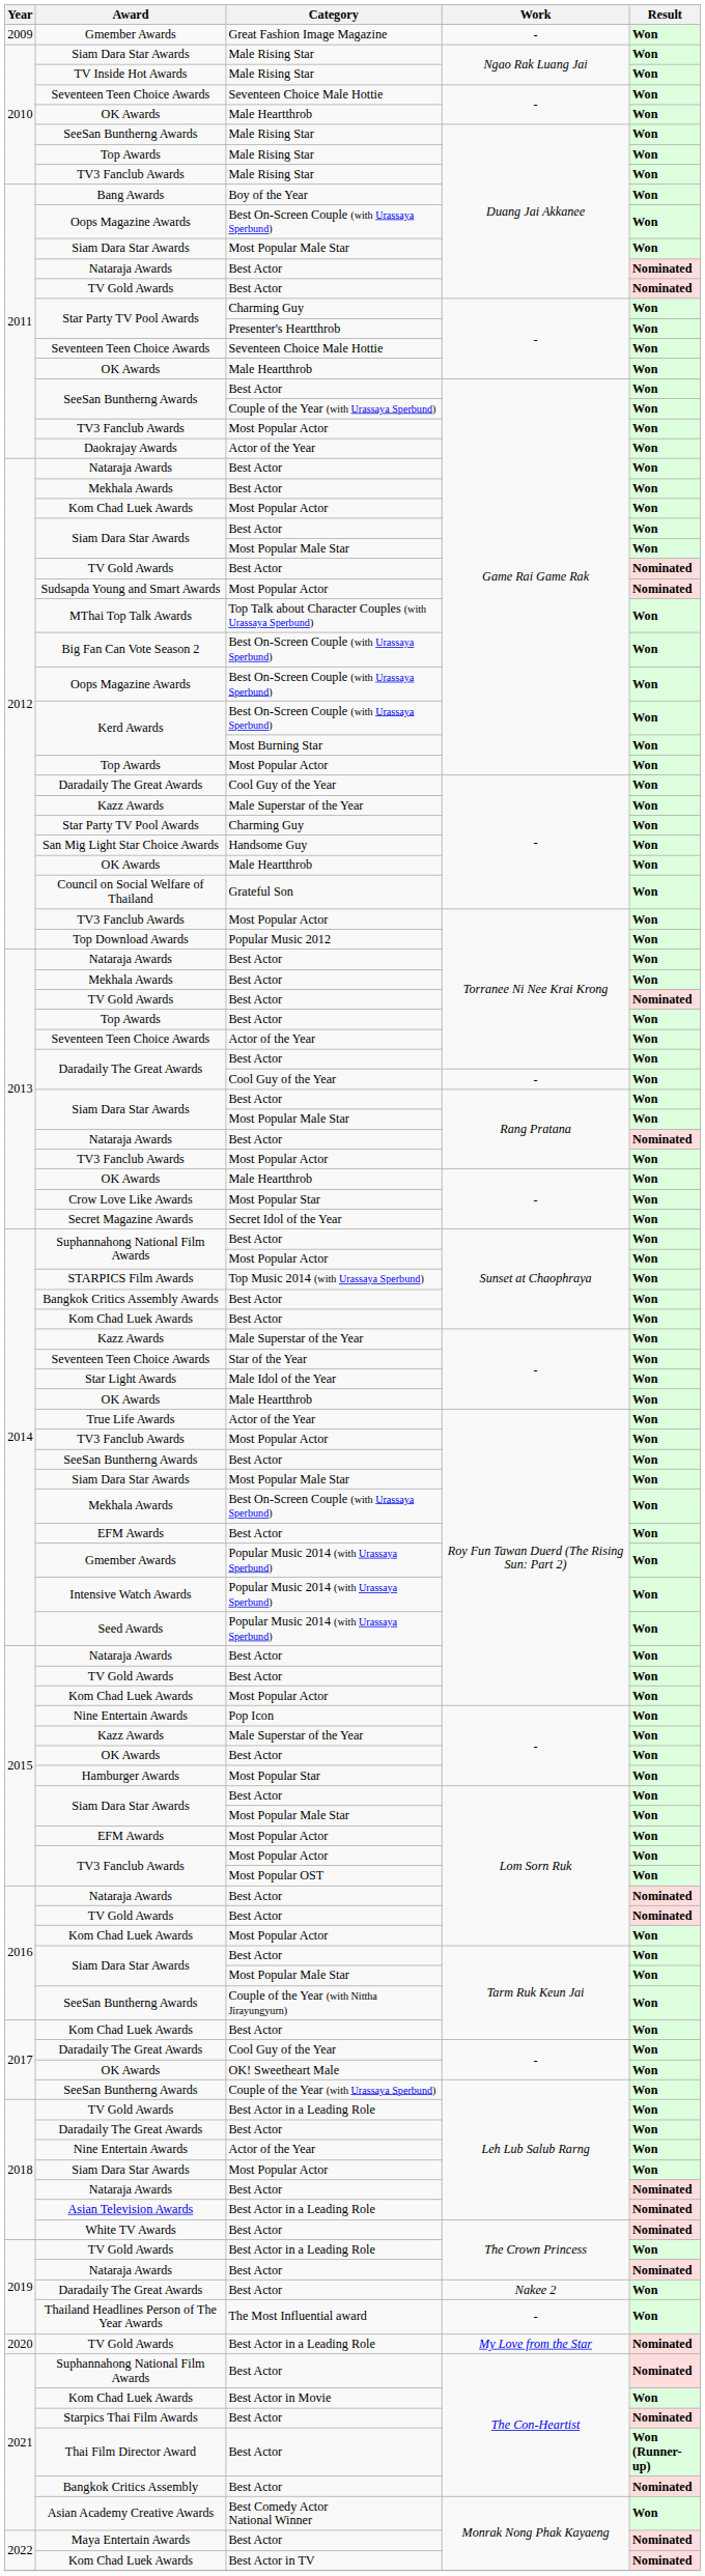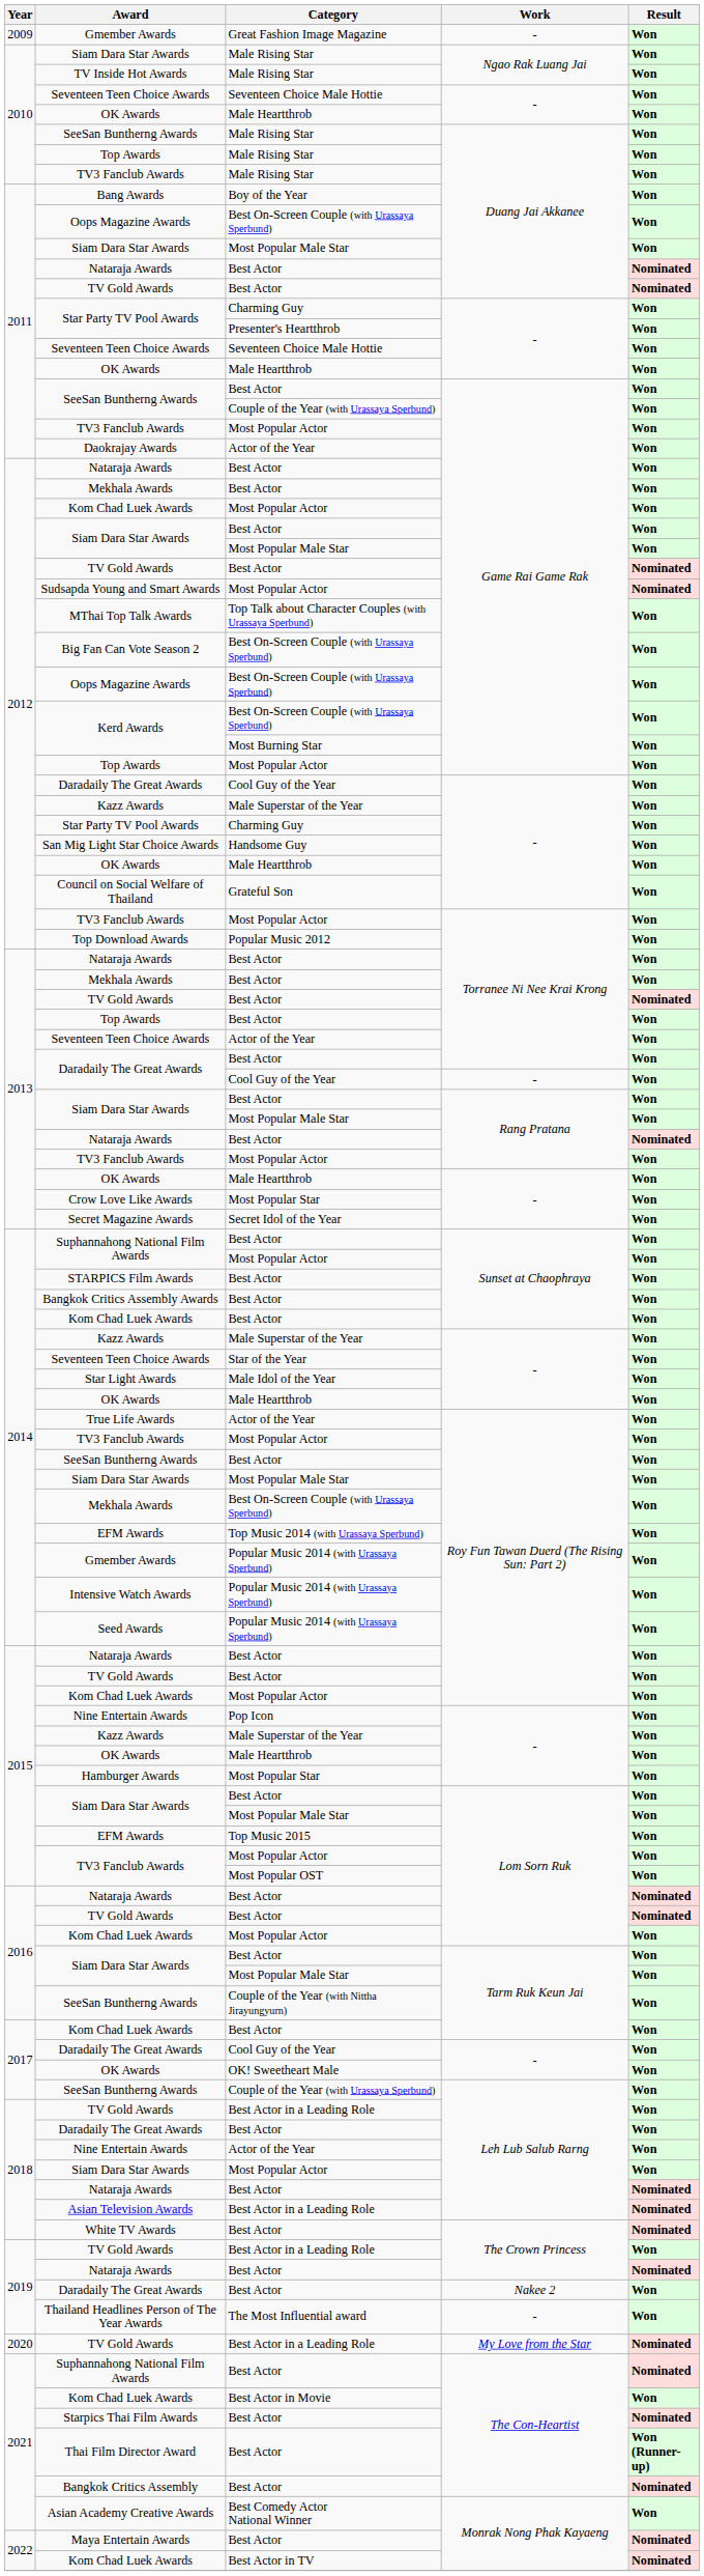STARPICS Film Awards | Category: Top Music 2014 (with Urassaya Sperbund) -> Best Actor
2014 / EFM Awards | Category: Best Actor -> Top Music 2014 (with Urassaya Sperbund)
2015 / OK Awards | Category: Best Actor -> Male Heartthrob
2015 / EFM Awards | Category: Most Popular Actor -> Top Music 2015
